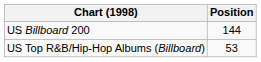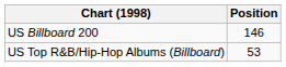US Billboard 200 | Position: 144 -> 146
